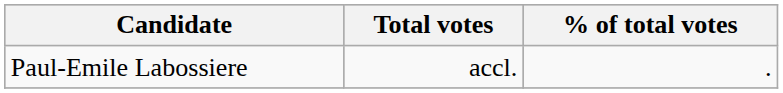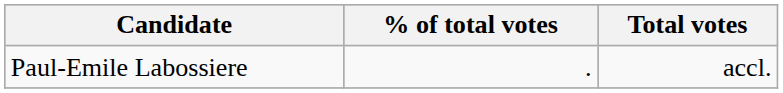columns swapped: Total votes <-> % of total votes
